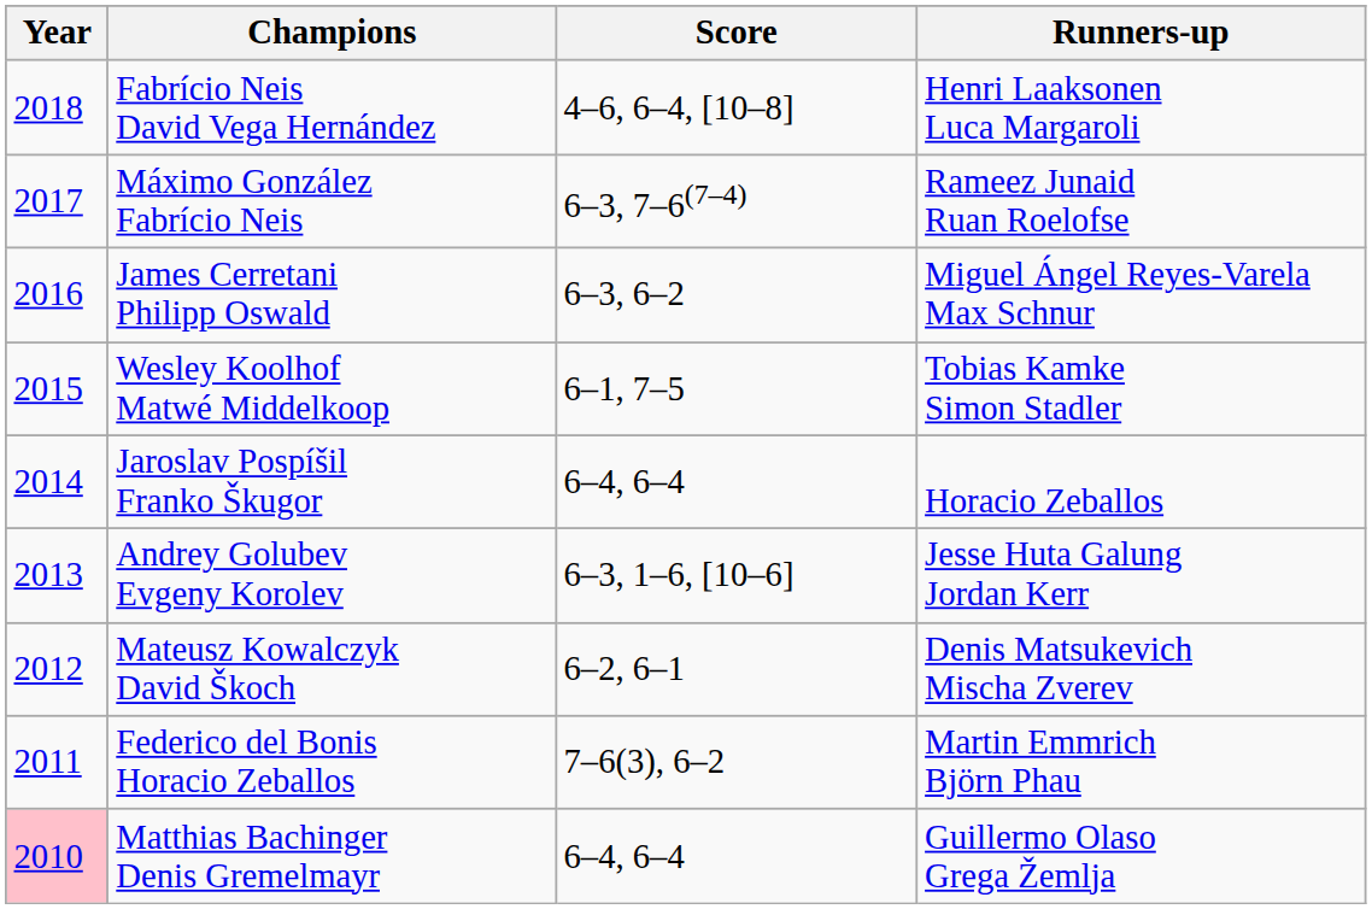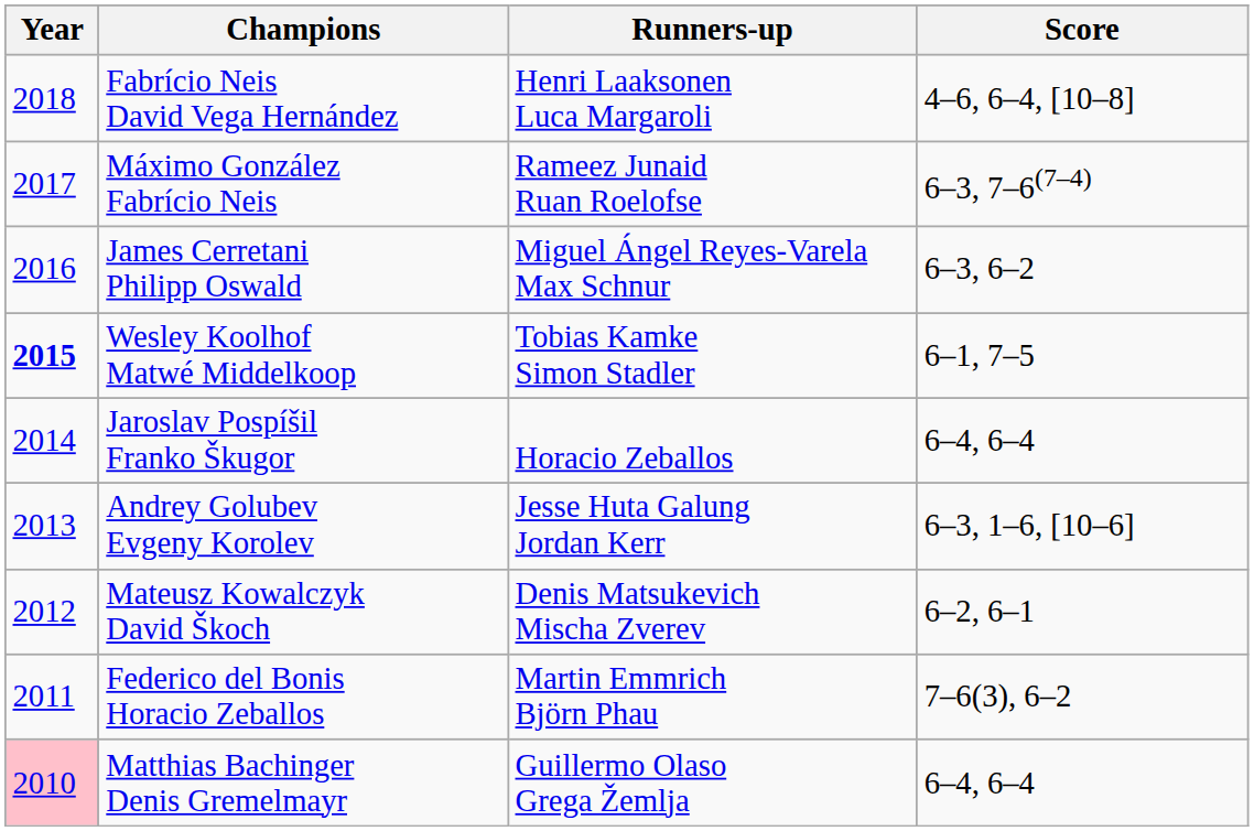columns swapped: Runners-up <-> Score
Wesley Koolhof Matwé Middelkoop | Year: normal -> bold
